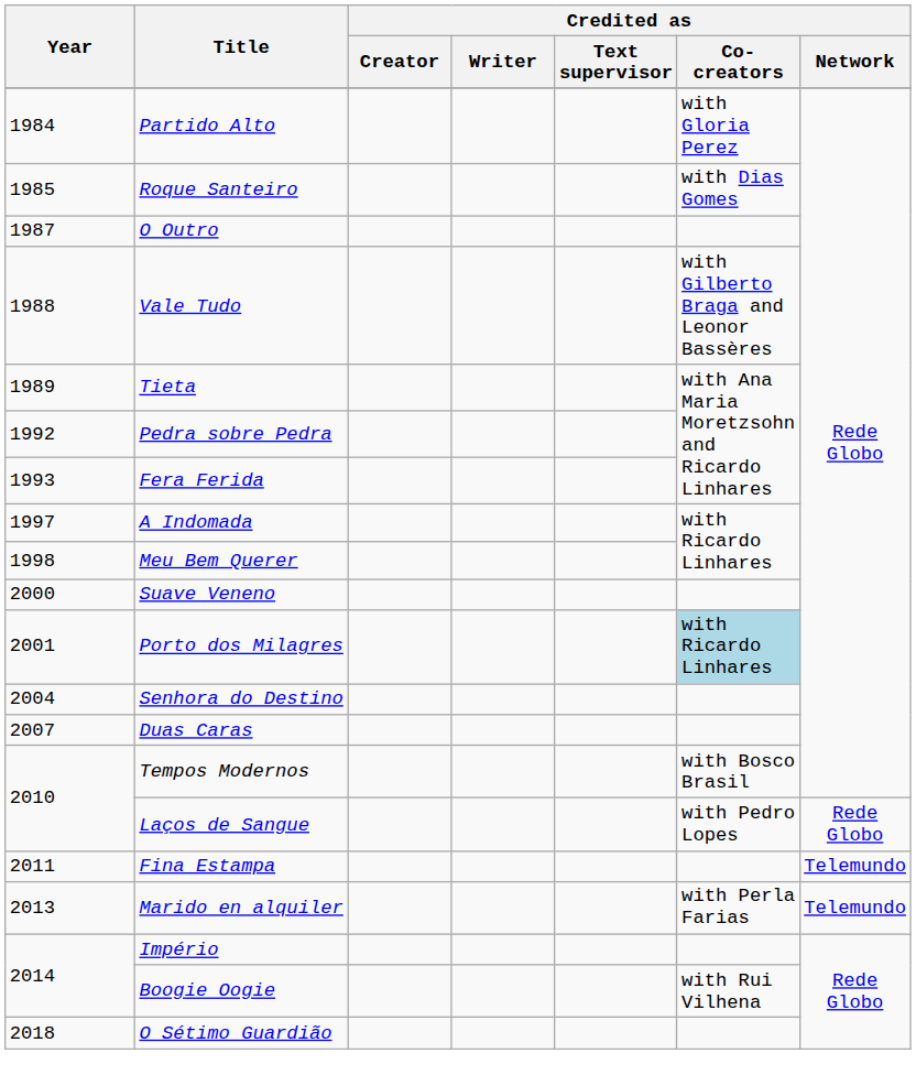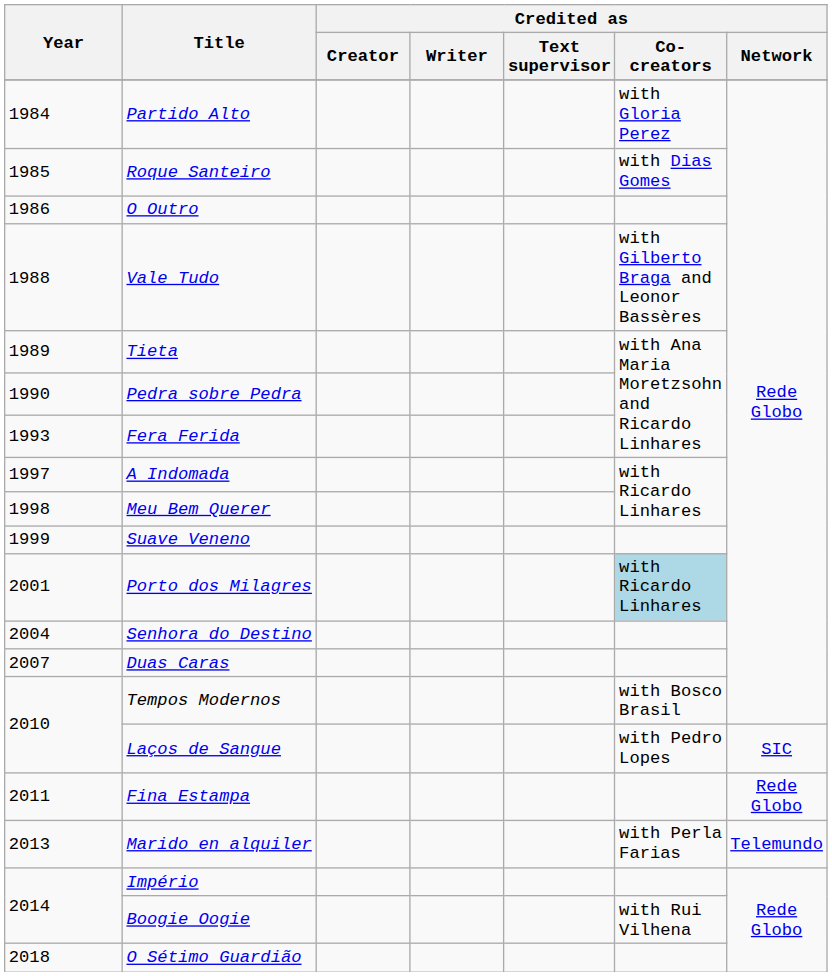O Outro | Year: 1987 -> 1986
Pedra sobre Pedra | Year: 1992 -> 1990
Suave Veneno | Year: 2000 -> 1999
Laços de Sangue | Credited as / Network: Rede Globo -> SIC
Fina Estampa | Credited as / Network: Telemundo -> Rede Globo
